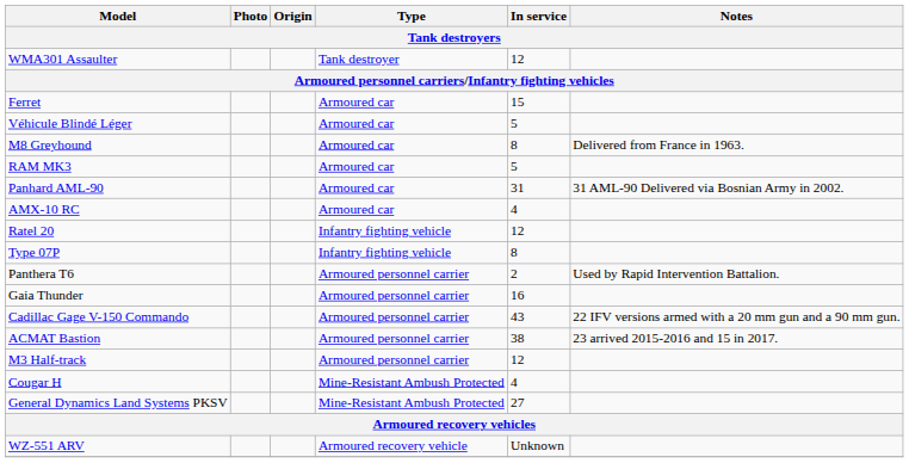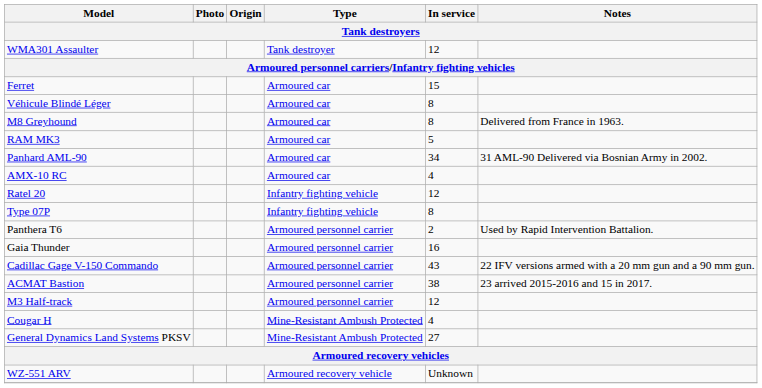Véhicule Blindé Léger | In service: 5 -> 8
Panhard AML-90 | In service: 31 -> 34
